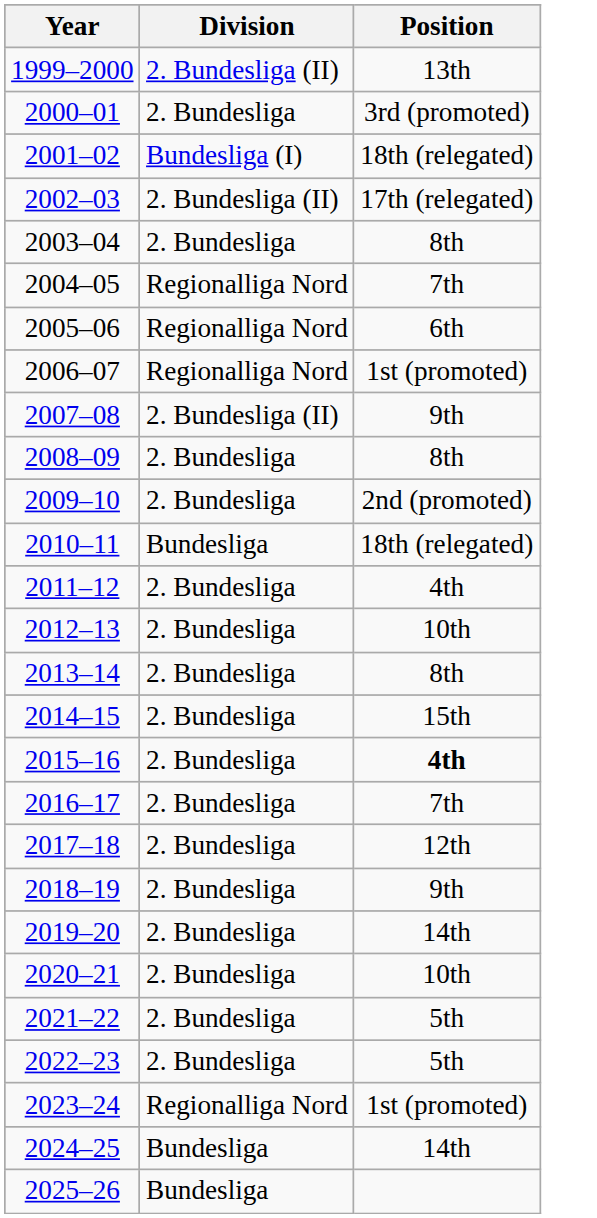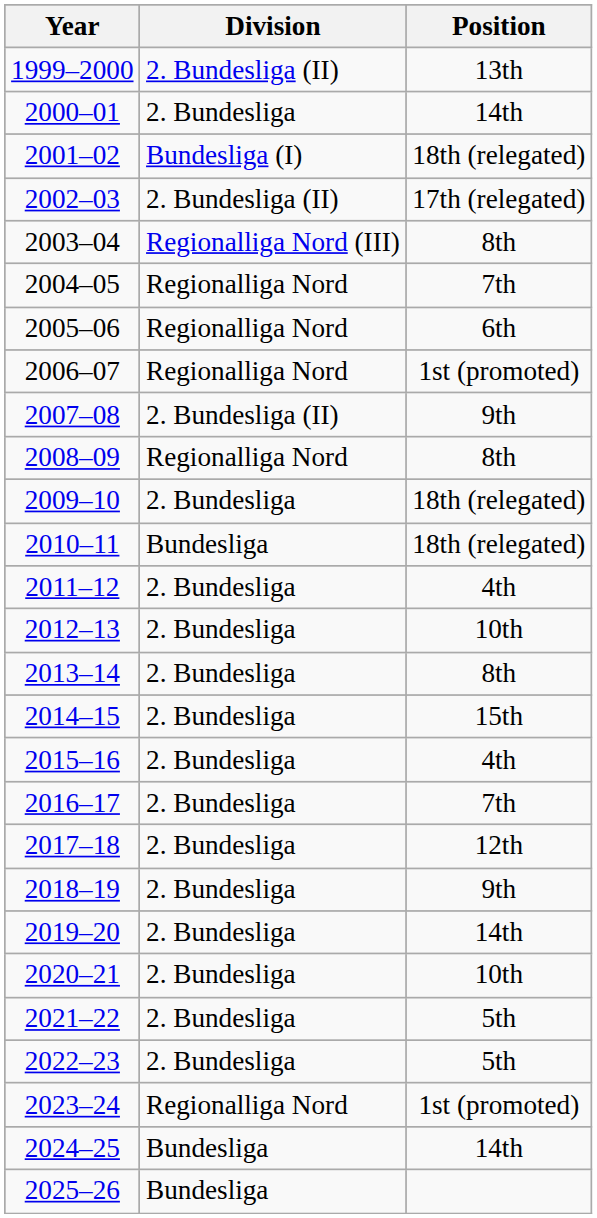2000–01 | Position: 3rd (promoted) -> 14th
2003–04 | Division: 2. Bundesliga -> Regionalliga Nord (III)
2008–09 | Division: 2. Bundesliga -> Regionalliga Nord
2009–10 | Position: 2nd (promoted) -> 18th (relegated)
2015–16 | Position: bold -> normal
